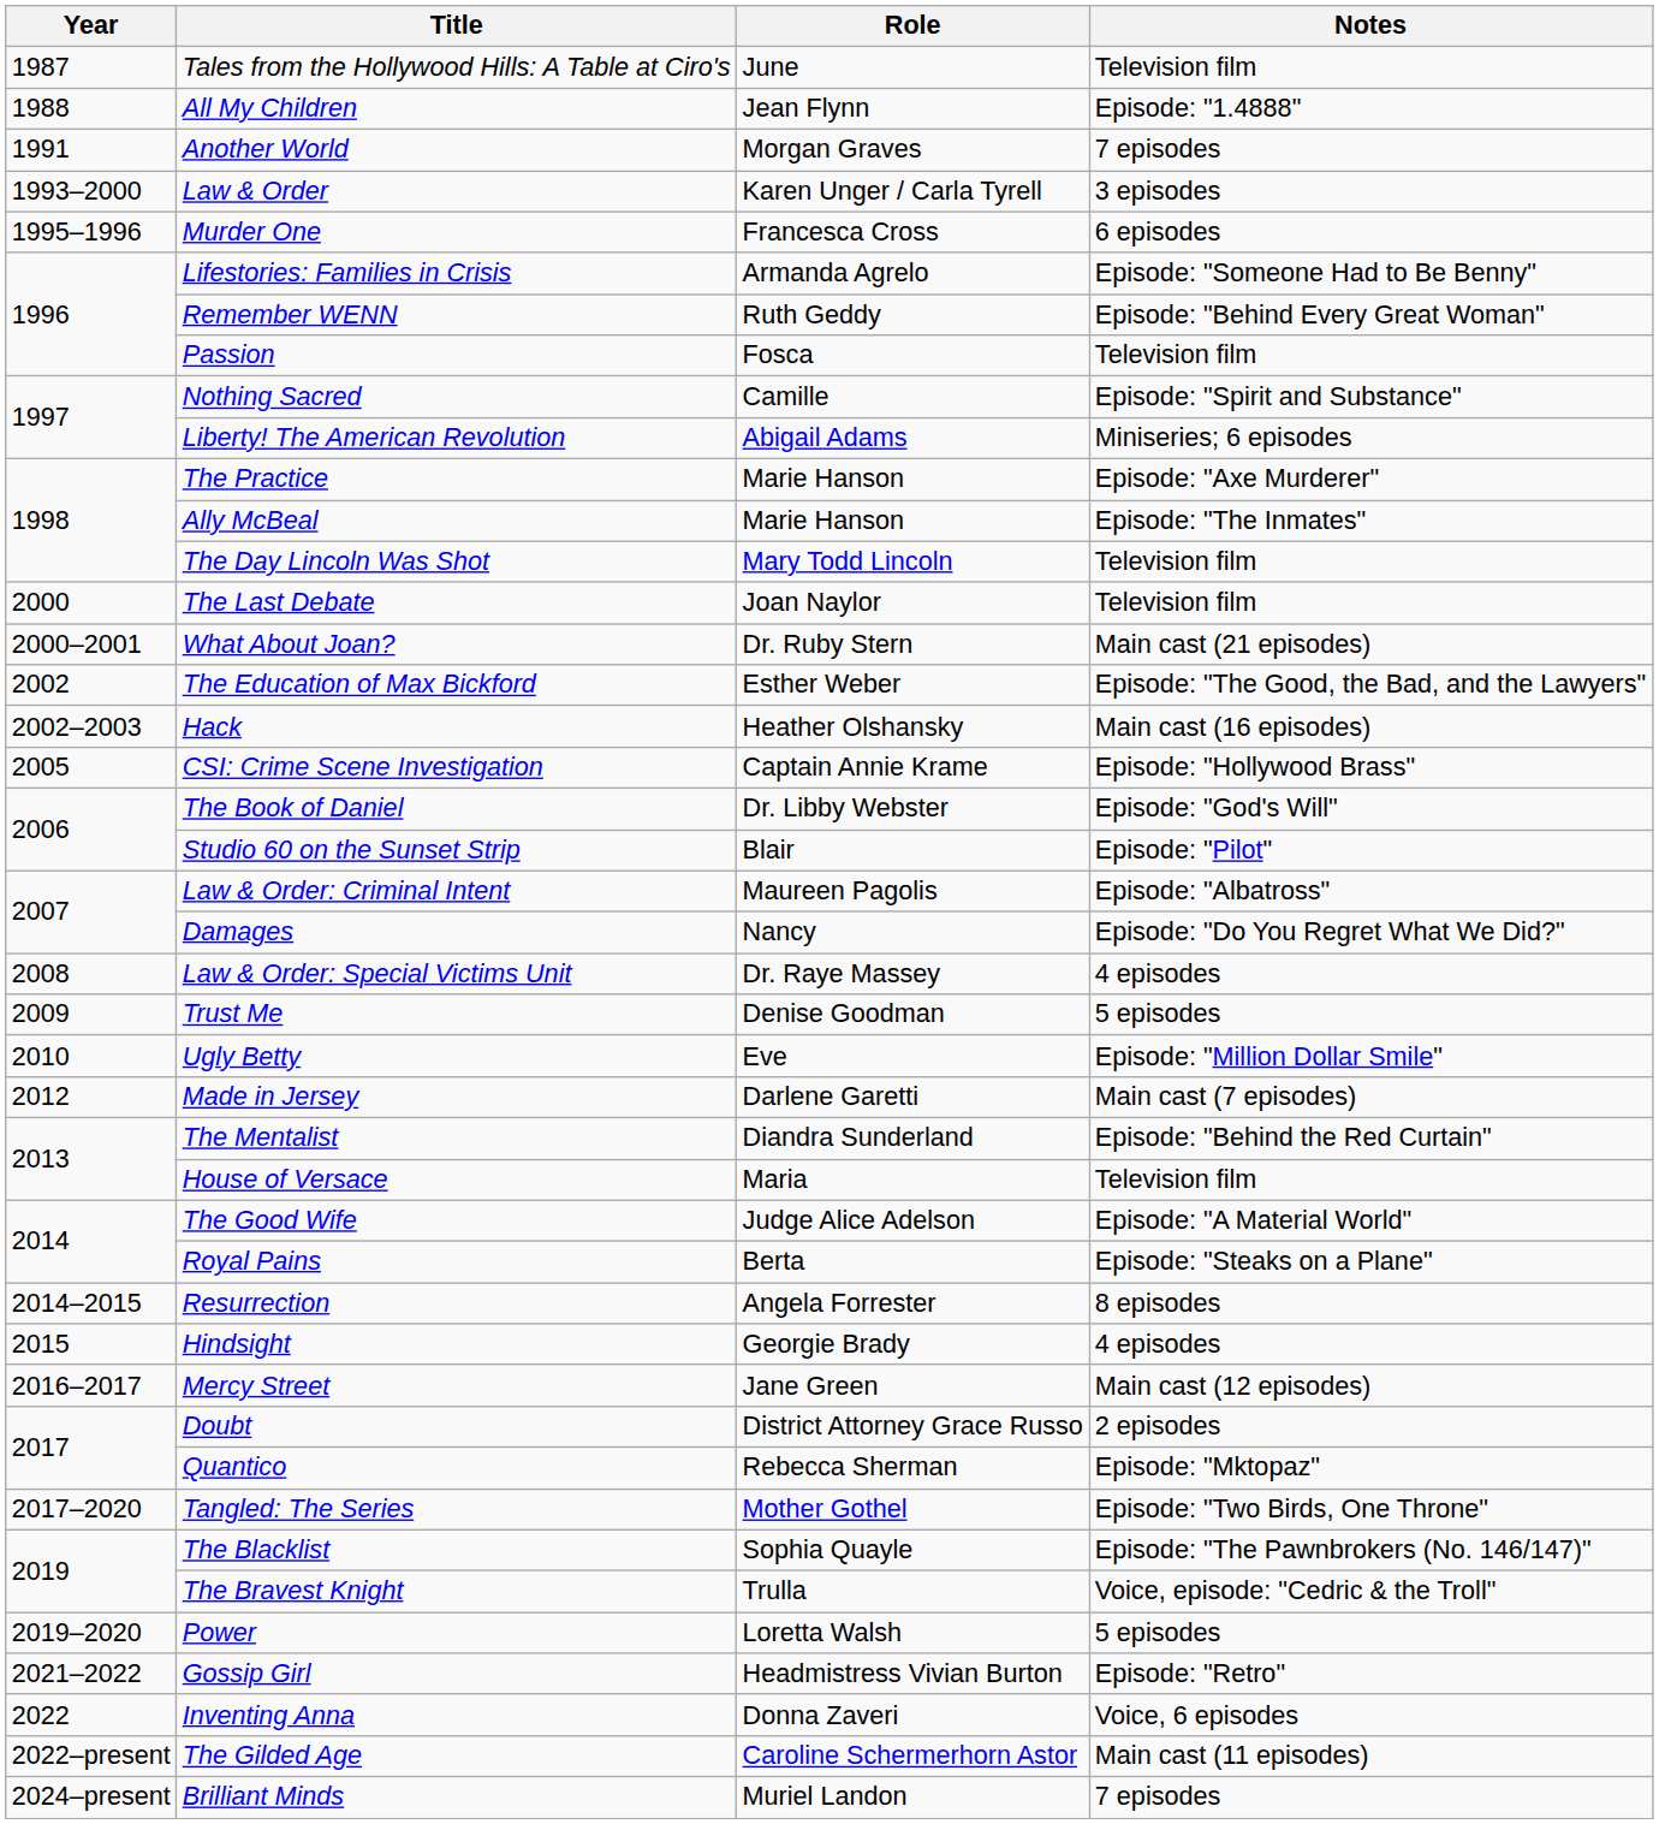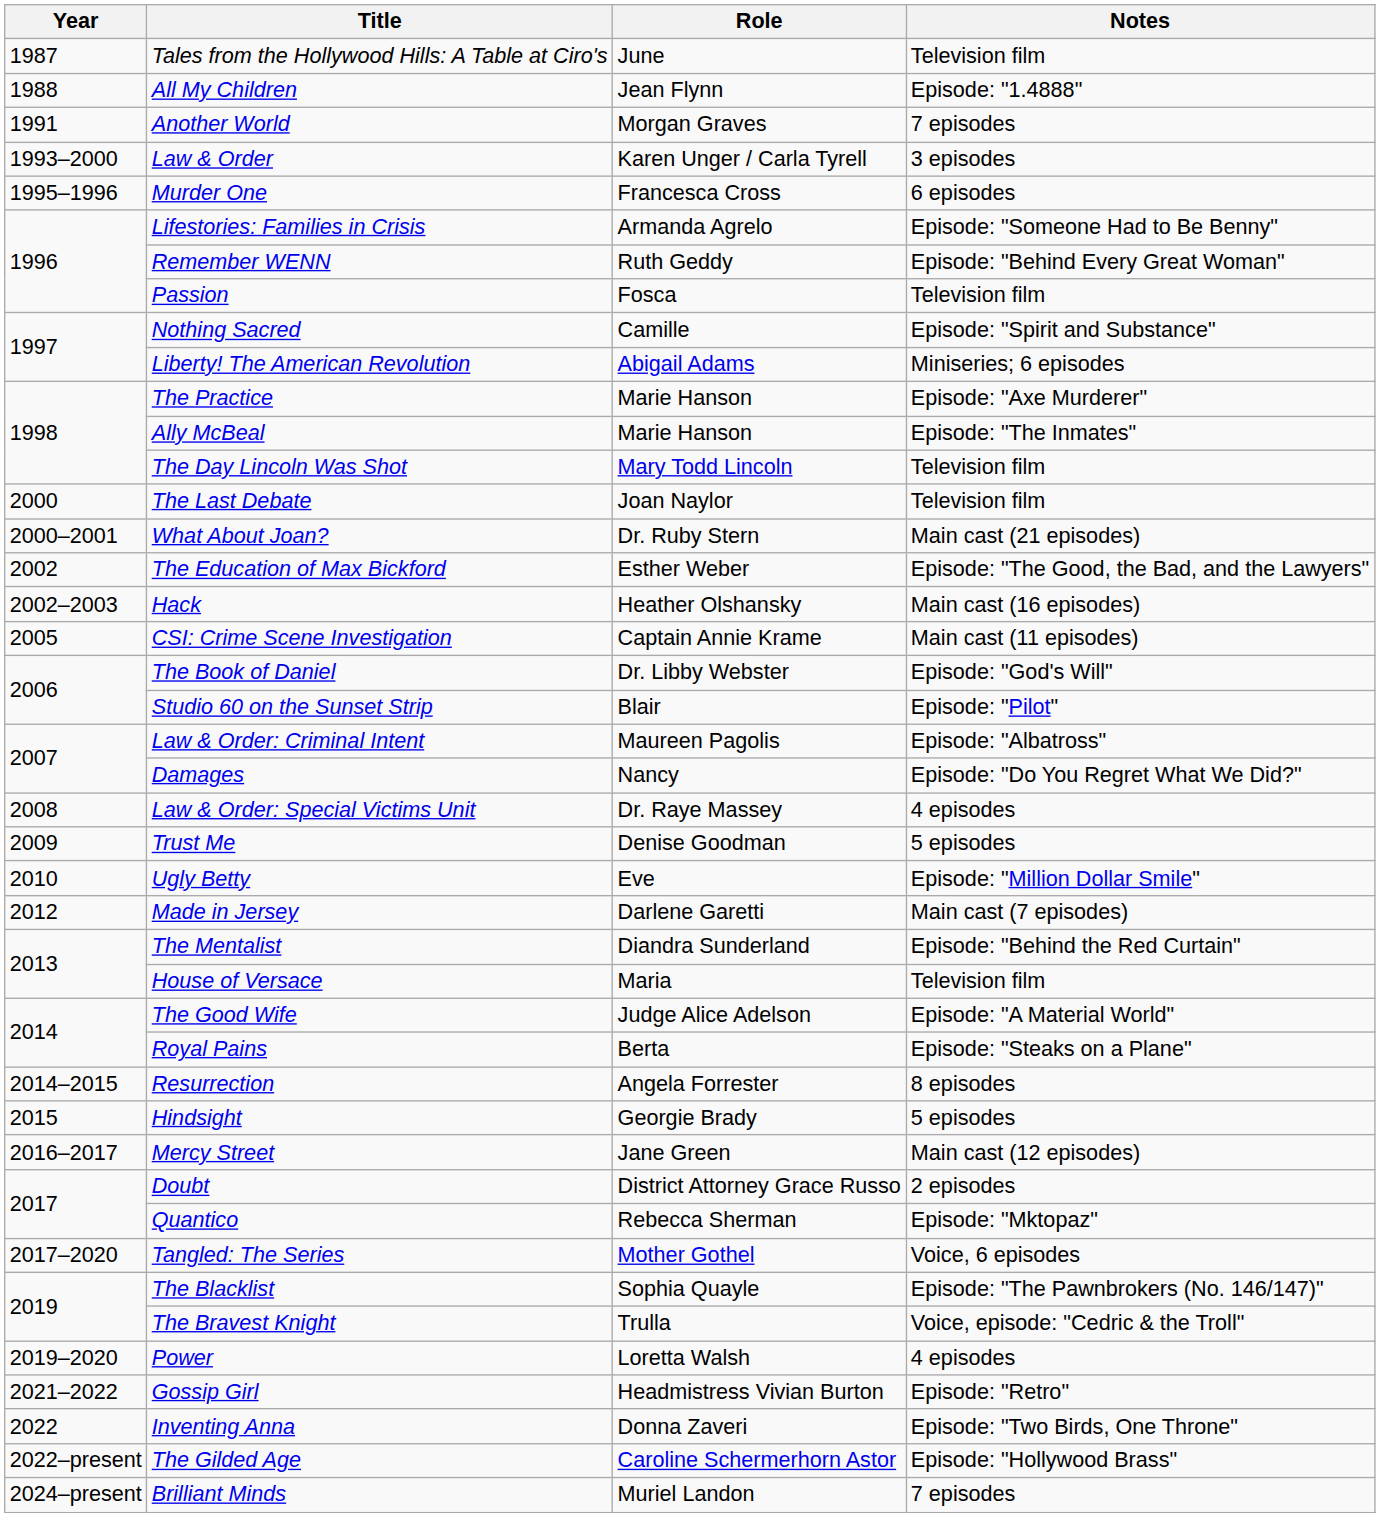CSI: Crime Scene Investigation | Notes: Episode: "Hollywood Brass" -> Main cast (11 episodes)
Hindsight | Notes: 4 episodes -> 5 episodes
Tangled: The Series | Notes: Episode: "Two Birds, One Throne" -> Voice, 6 episodes
Power | Notes: 5 episodes -> 4 episodes
Inventing Anna | Notes: Voice, 6 episodes -> Episode: "Two Birds, One Throne"
The Gilded Age | Notes: Main cast (11 episodes) -> Episode: "Hollywood Brass"
